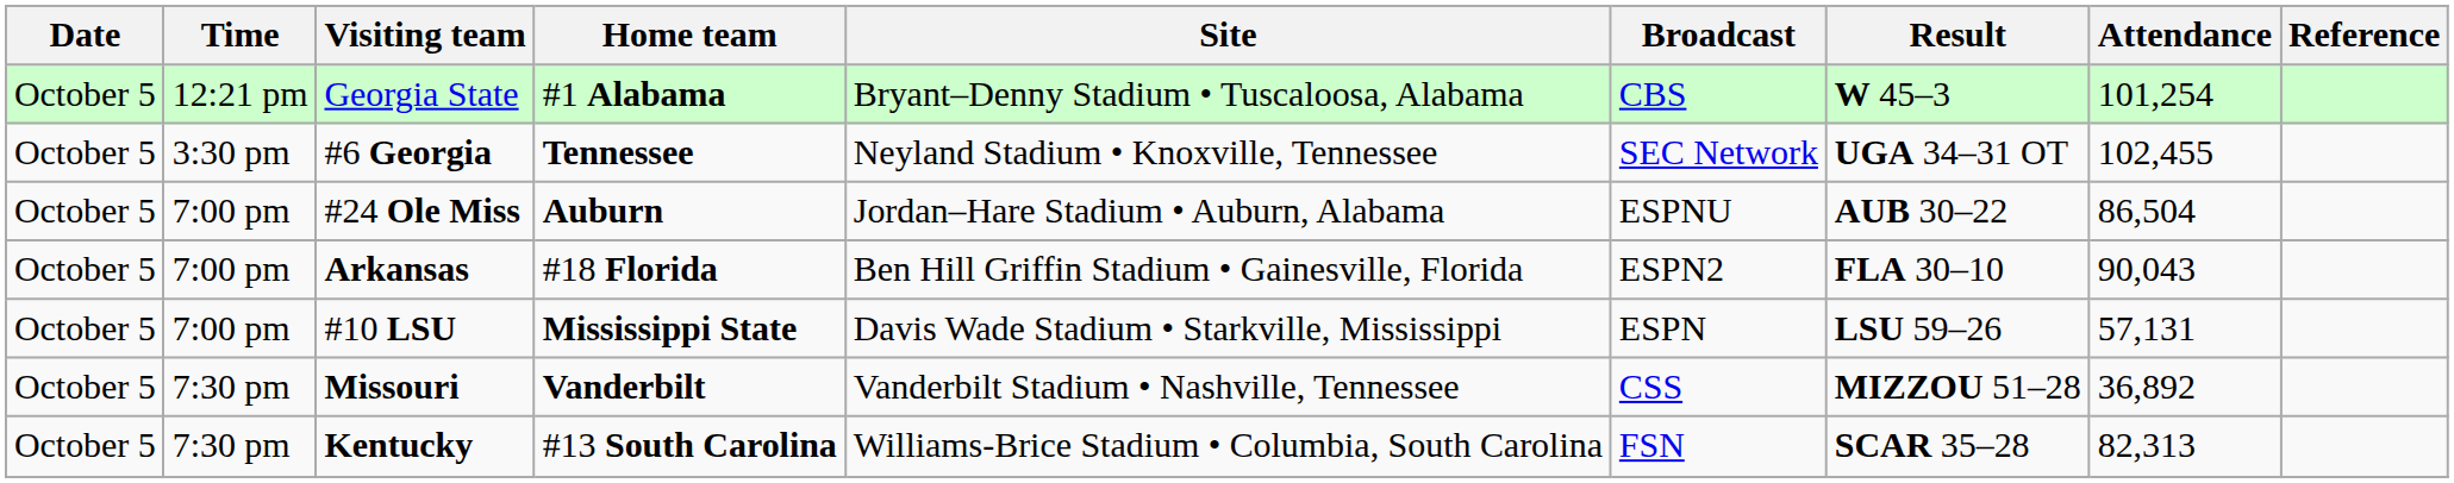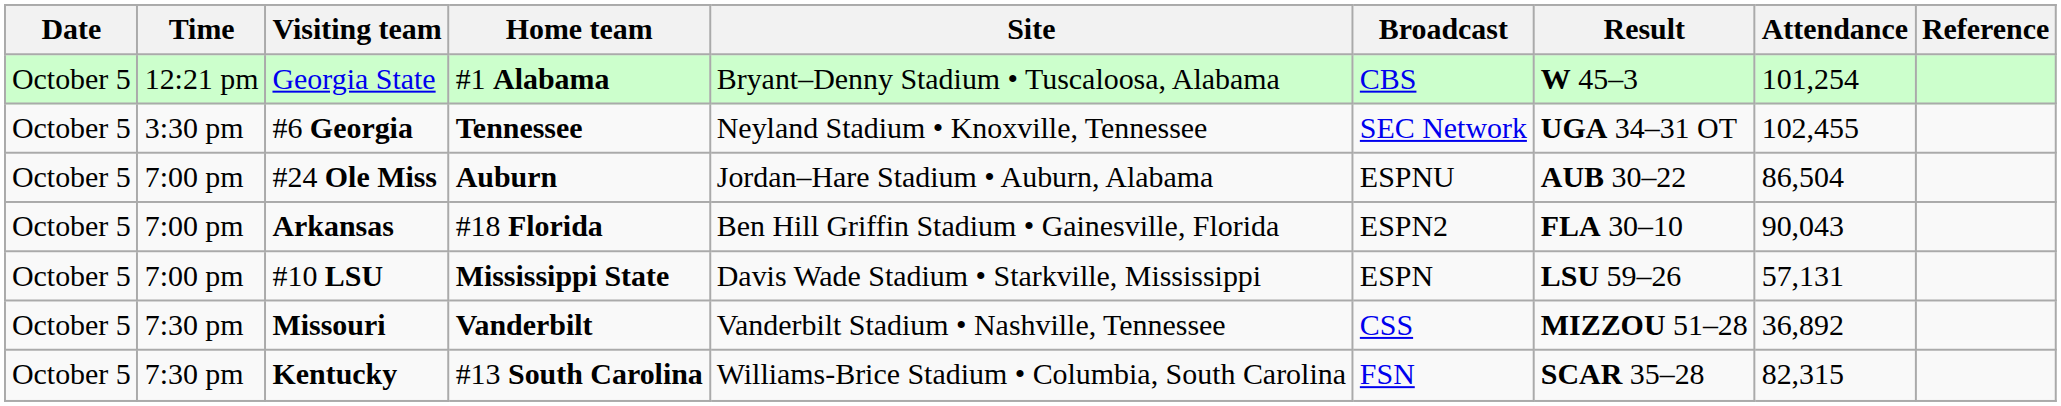Kentucky | Attendance: 82,313 -> 82,315
